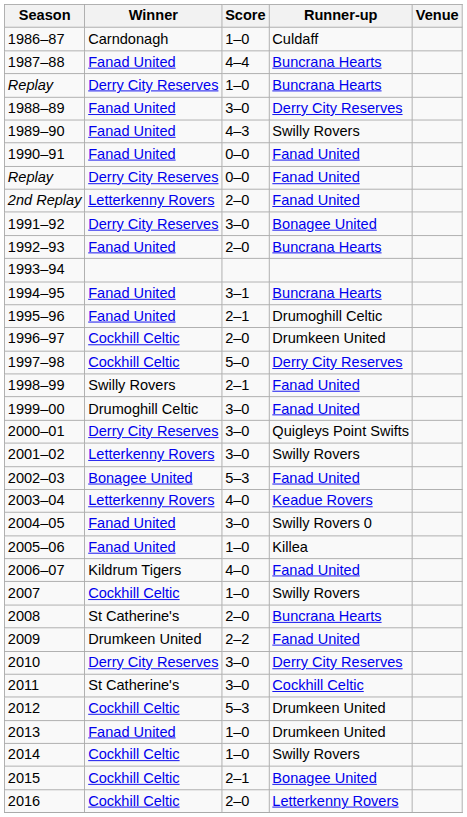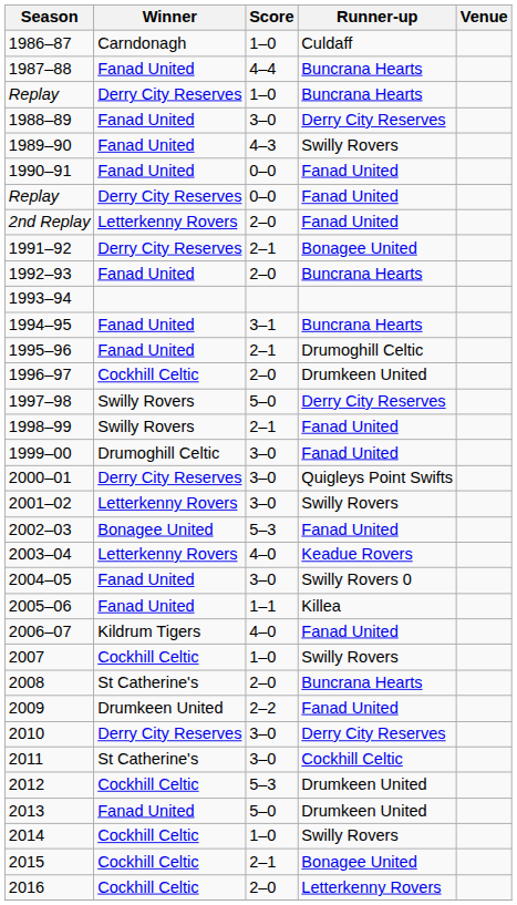1991–92 | Score: 3–0 -> 2–1
1997–98 | Winner: Cockhill Celtic -> Swilly Rovers
2005–06 | Score: 1–0 -> 1–1
2013 | Score: 1–0 -> 5–0
